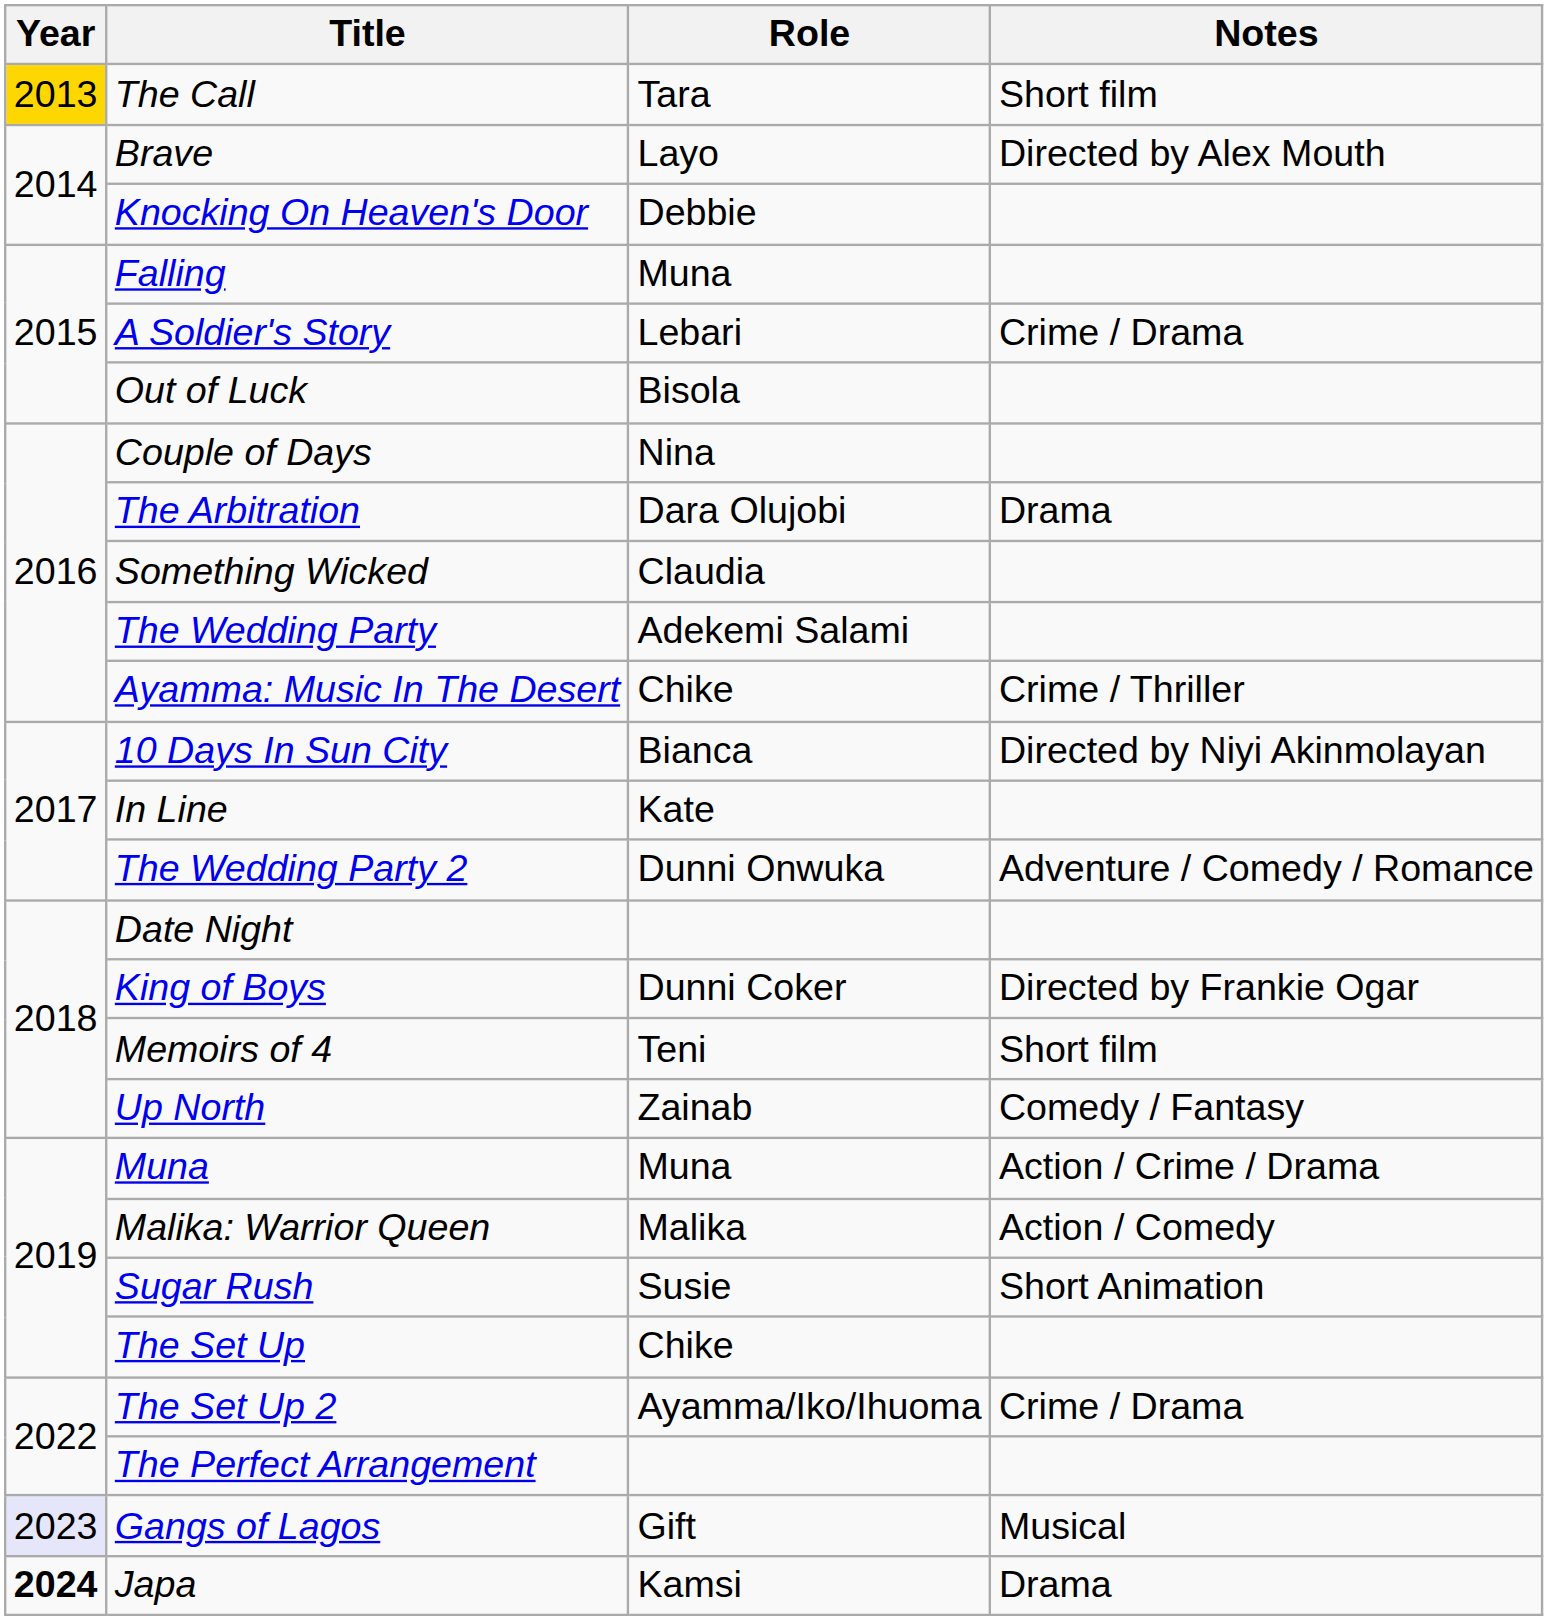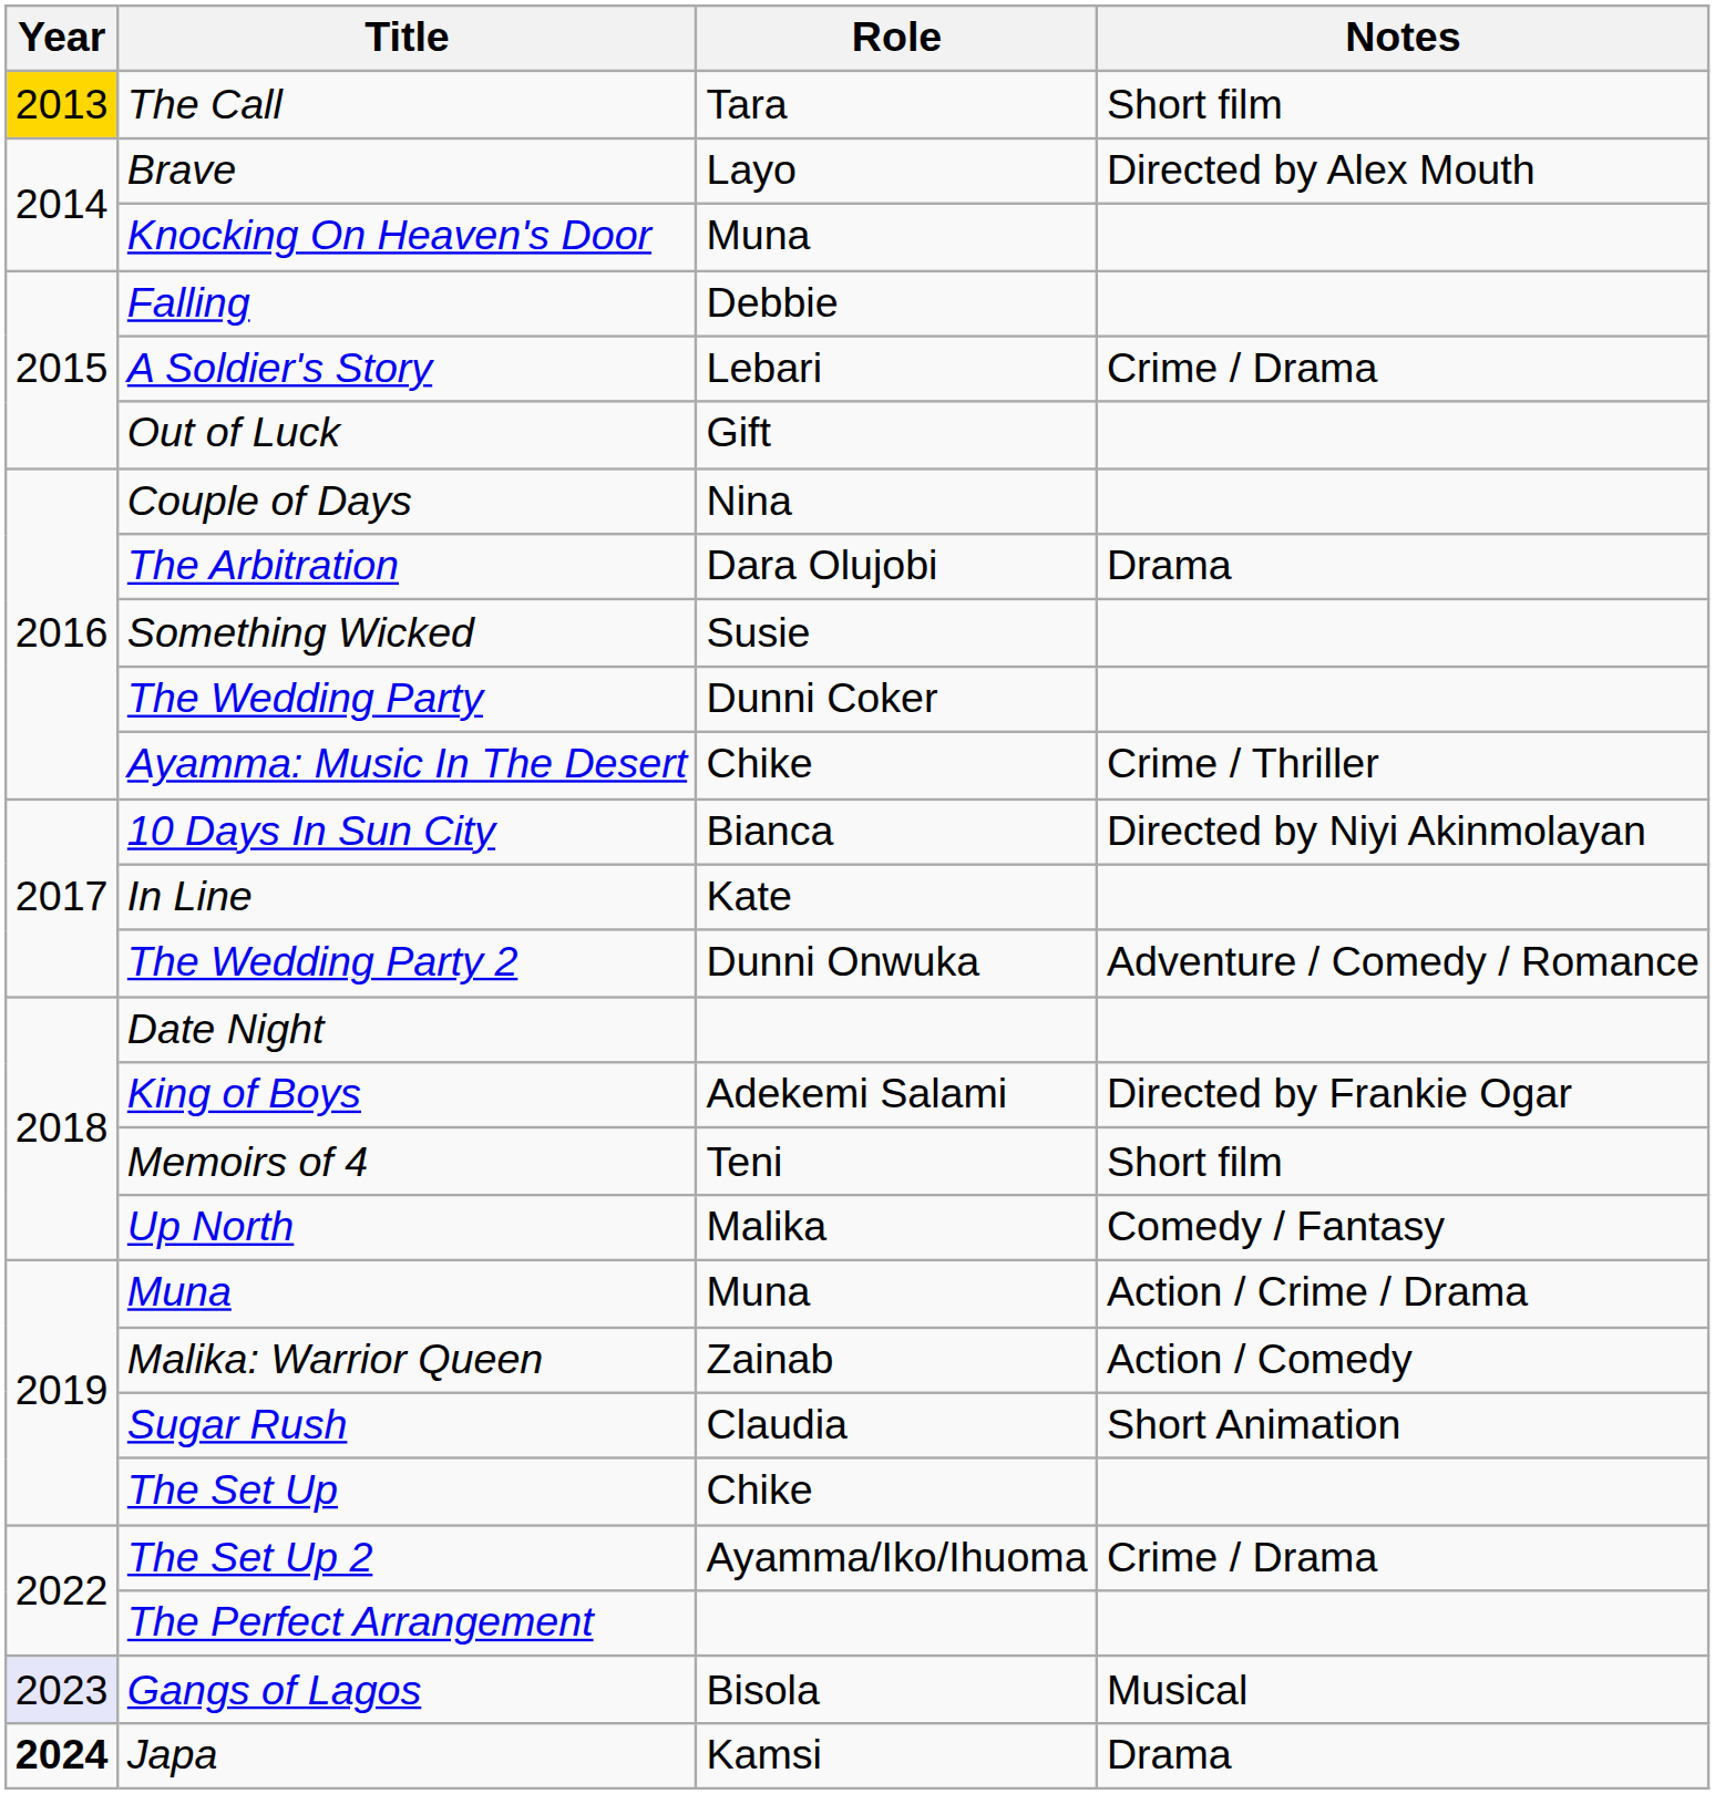Knocking On Heaven's Door | Role: Debbie -> Muna
Falling | Role: Muna -> Debbie
Out of Luck | Role: Bisola -> Gift
Something Wicked | Role: Claudia -> Susie
The Wedding Party | Role: Adekemi Salami -> Dunni Coker
King of Boys | Role: Dunni Coker -> Adekemi Salami
Up North | Role: Zainab -> Malika
Malika: Warrior Queen | Role: Malika -> Zainab
Sugar Rush | Role: Susie -> Claudia
Gangs of Lagos | Role: Gift -> Bisola
